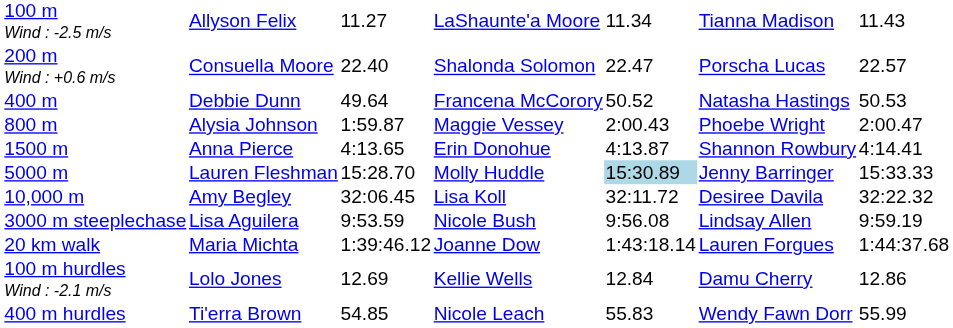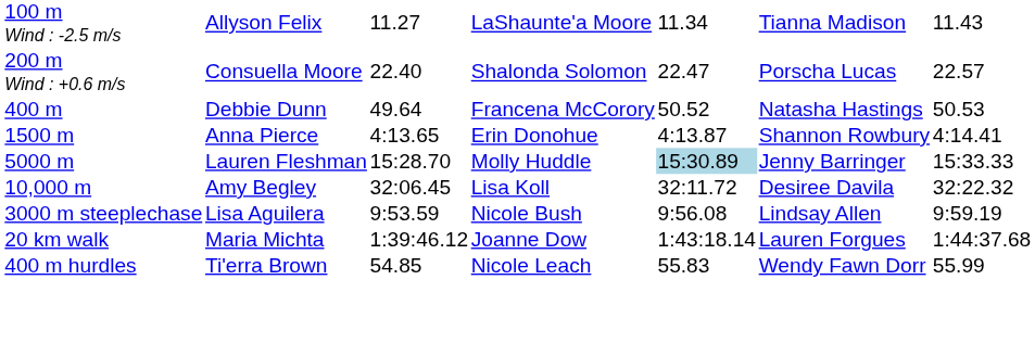- row: 800 m | Alysia Johnson | 1:59.87 | Maggie Vessey | 2:00.43 | Phoebe Wright | 2:00.47
- row: 100 m hurdles Wind : -2.1 m/s | Lolo Jones | 12.69 | Kellie Wells | 12.84 | Damu Cherry | 12.86
